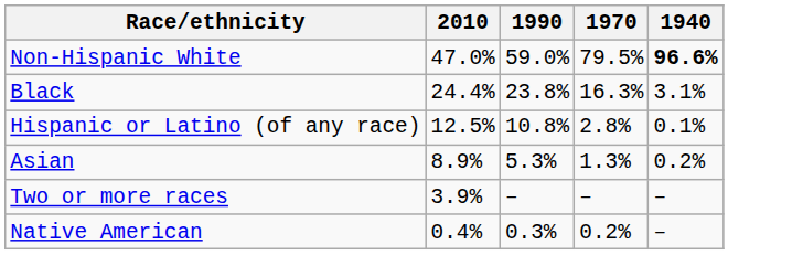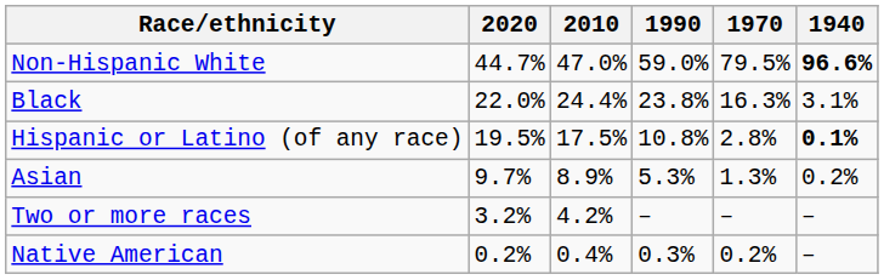+ column: 2020 | 44.7% | 22.0% | 19.5% | 9.7% | 3.2% | 0.2%
Hispanic or Latino (of any race) | 2010: 12.5% -> 17.5%
Hispanic or Latino (of any race) | 1940: normal -> bold
Two or more races | 2010: 3.9% -> 4.2%
